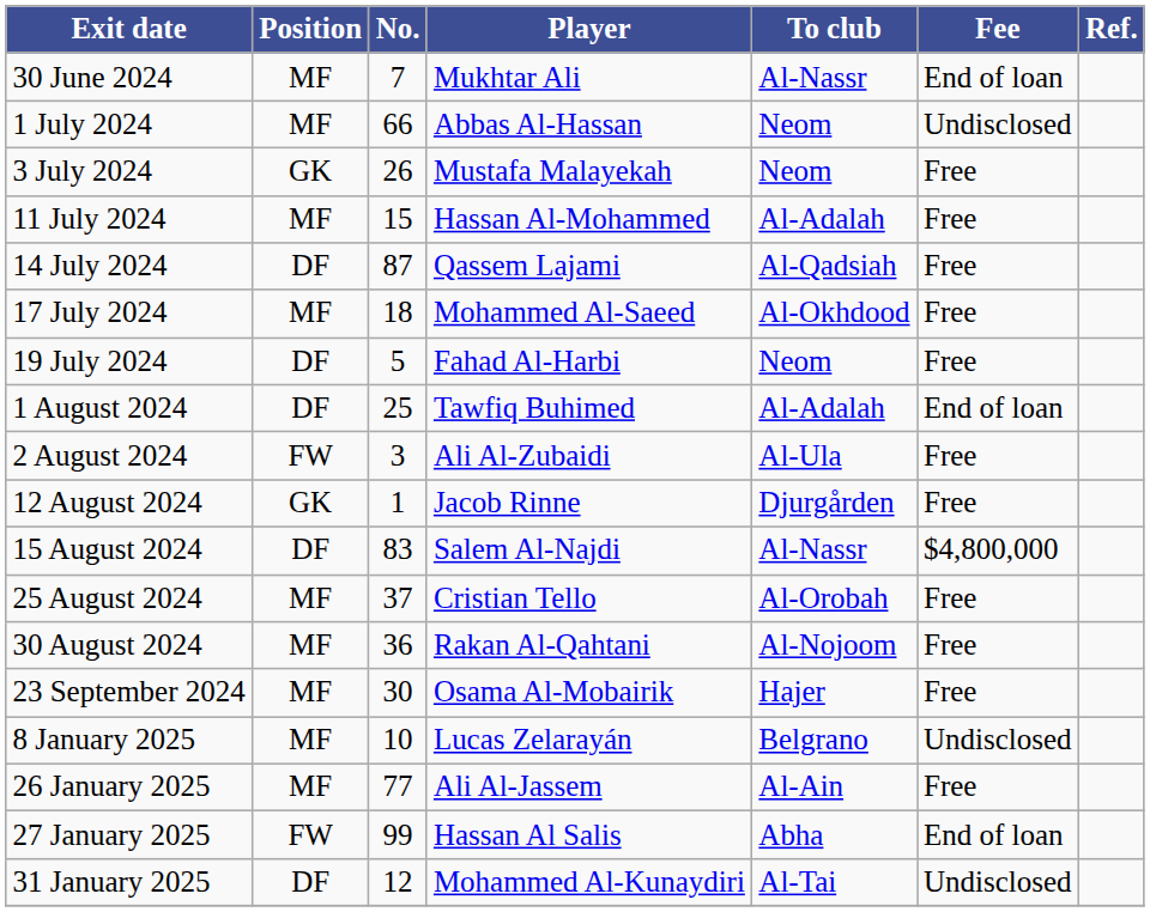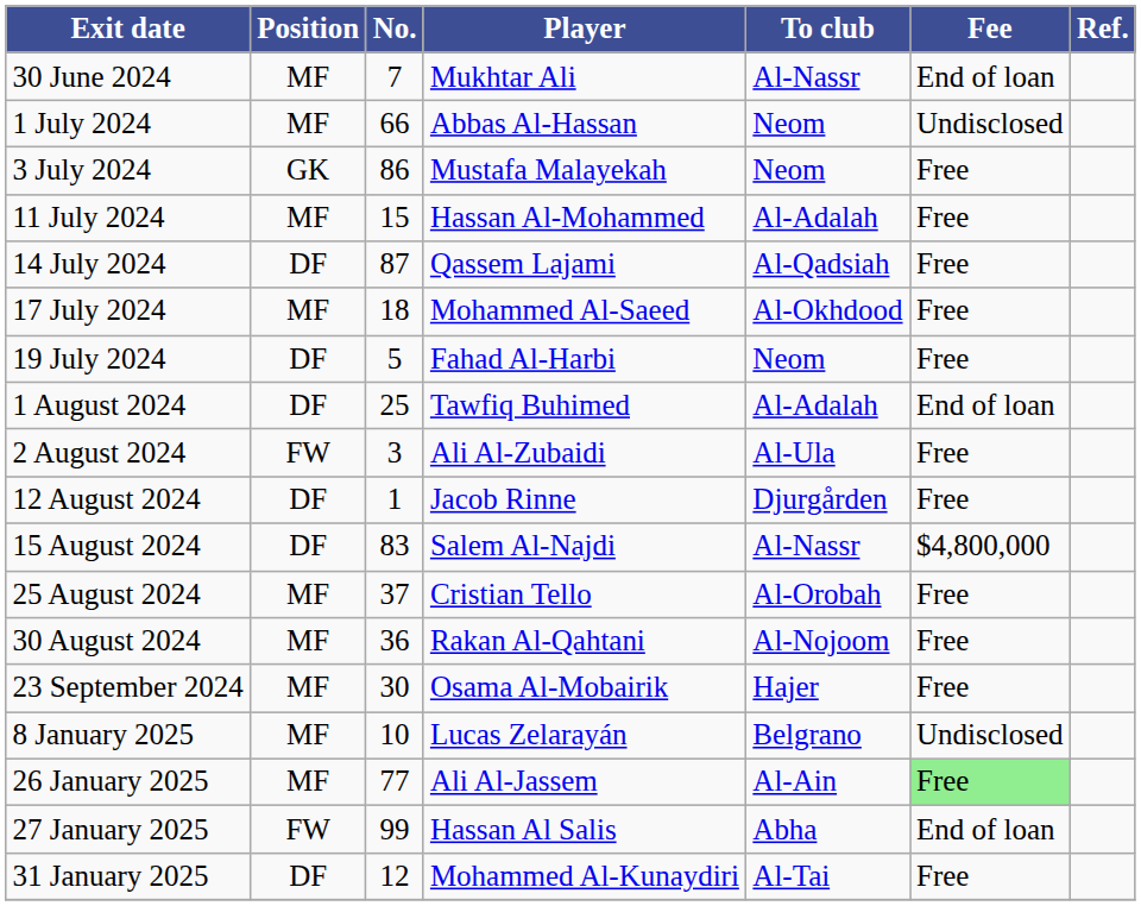3 July 2024 | No.: 26 -> 86
12 August 2024 | Position: GK -> DF
26 January 2025 | Fee: no background -> lightgreen background
31 January 2025 | Fee: Undisclosed -> Free
